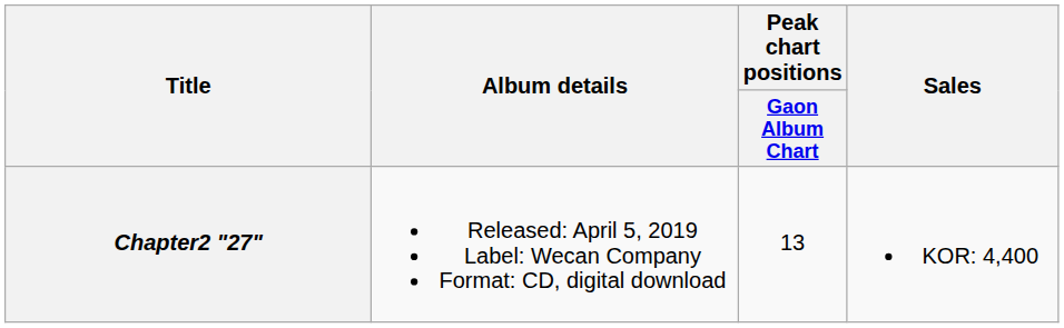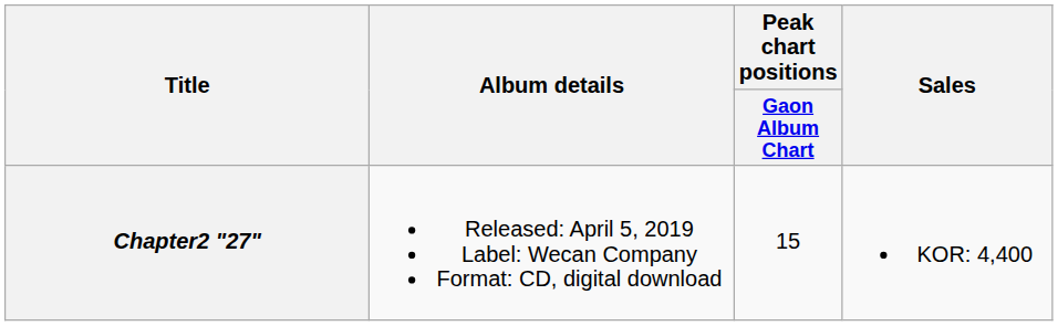Chapter2 "27" | Peak chart positions / Gaon Album Chart: 13 -> 15
